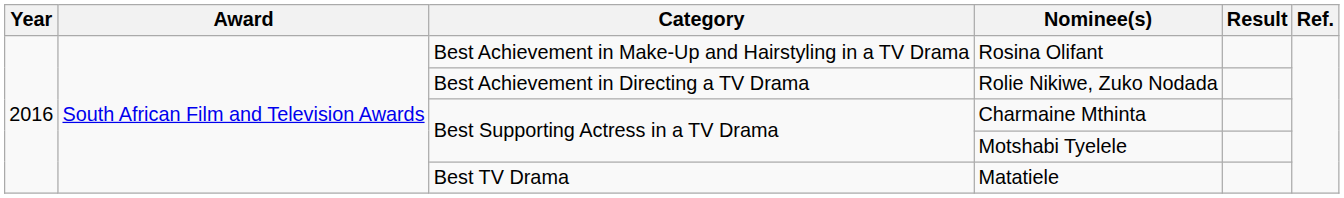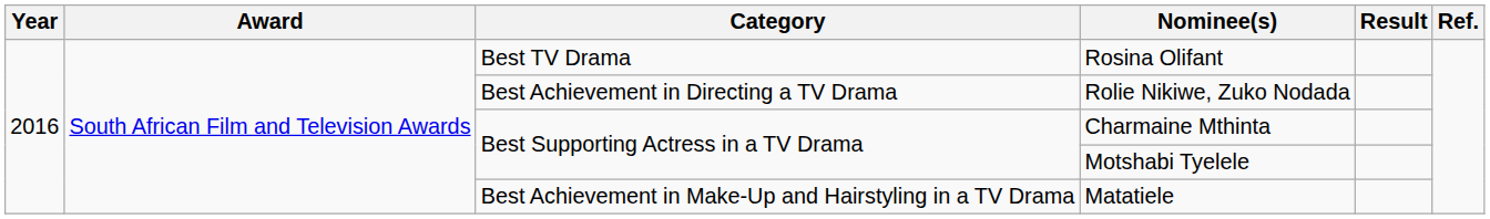Rosina Olifant | Category: Best Achievement in Make-Up and Hairstyling in a TV Drama -> Best TV Drama
Matatiele | Category: Best TV Drama -> Best Achievement in Make-Up and Hairstyling in a TV Drama
